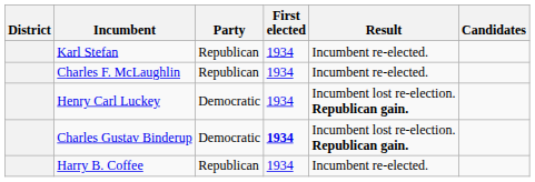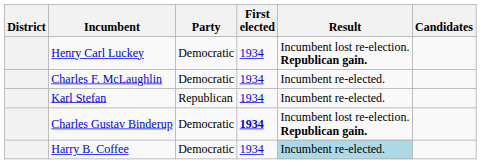rows swapped: Henry Carl Luckey <-> Karl Stefan
Charles F. McLaughlin | Party: Republican -> Democratic
Harry B. Coffee | Party: Republican -> Democratic
Harry B. Coffee | Result: no background -> lightblue background
